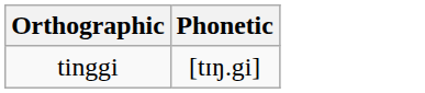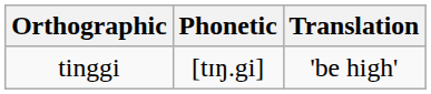+ column: Translation | 'be high'
